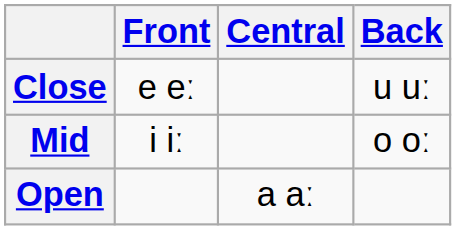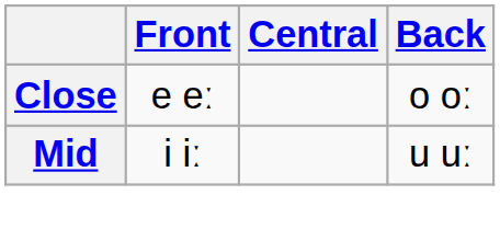Close | Back: u uː -> o oː
Mid | Back: o oː -> u uː
- row: Open | a aː
